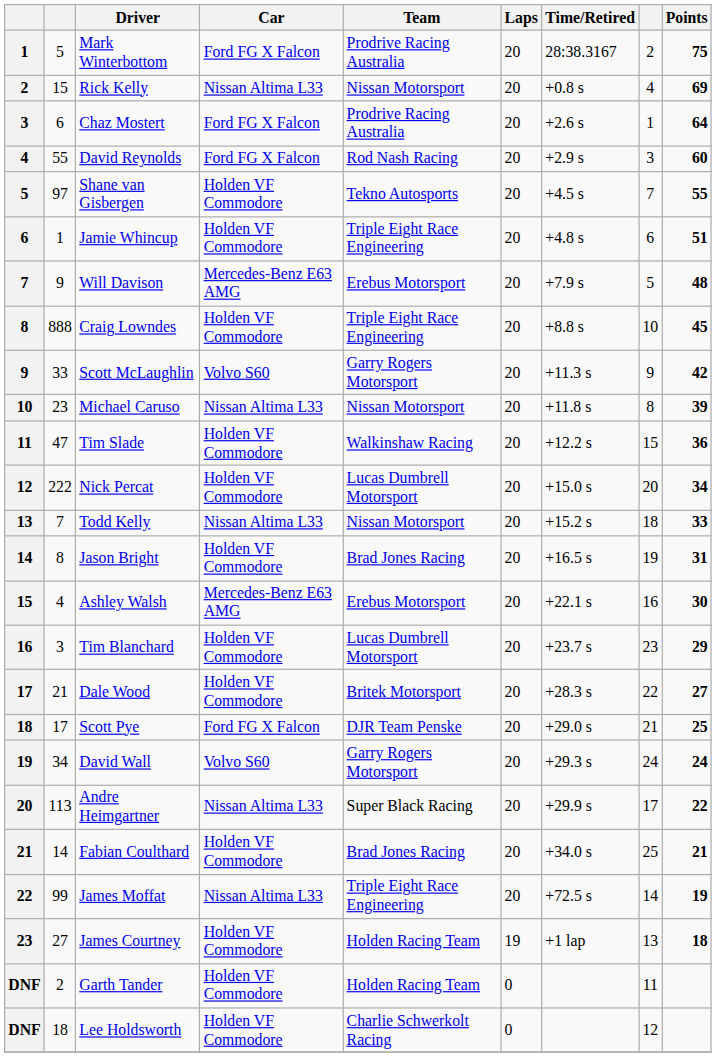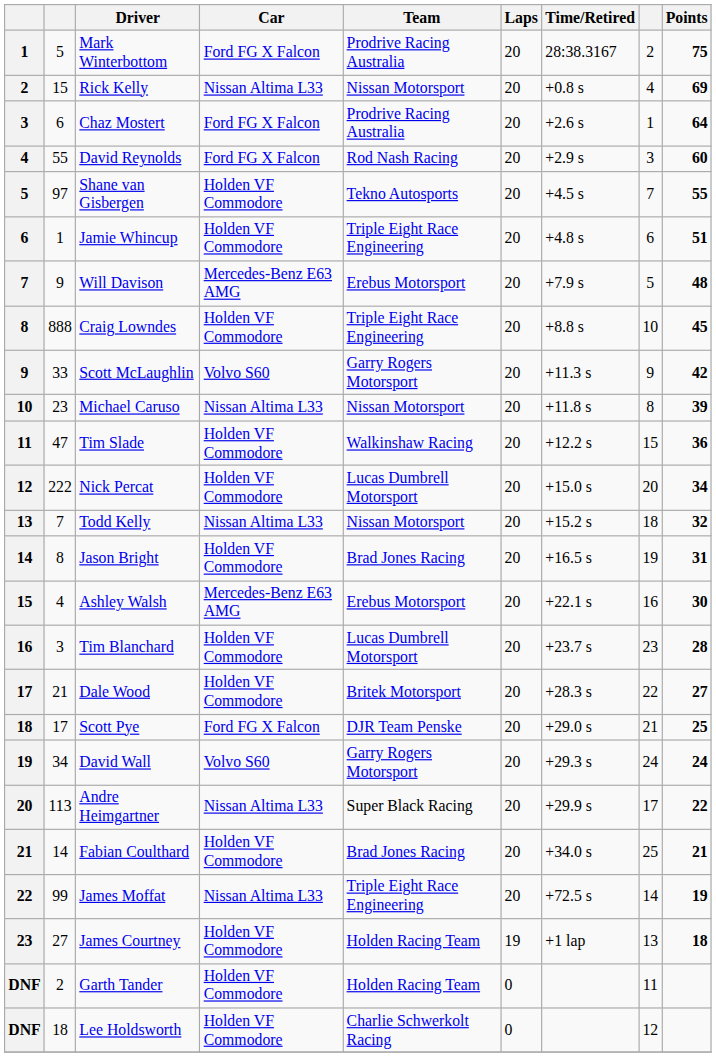Todd Kelly | Points: 33 -> 32
Tim Blanchard | Points: 29 -> 28
